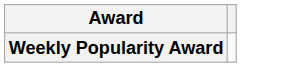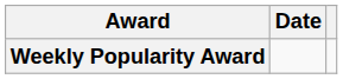+ column: Date
